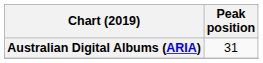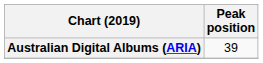Australian Digital Albums (ARIA) | Peak position: 31 -> 39
